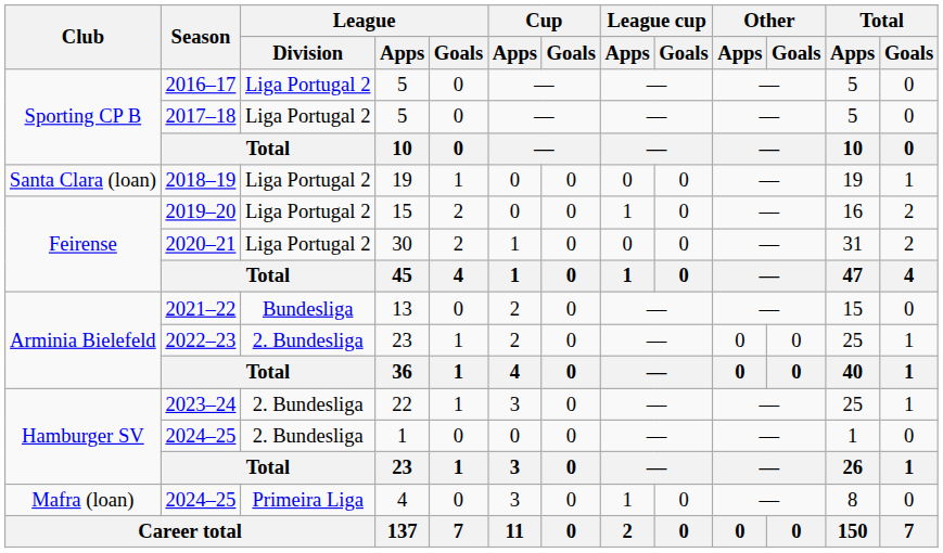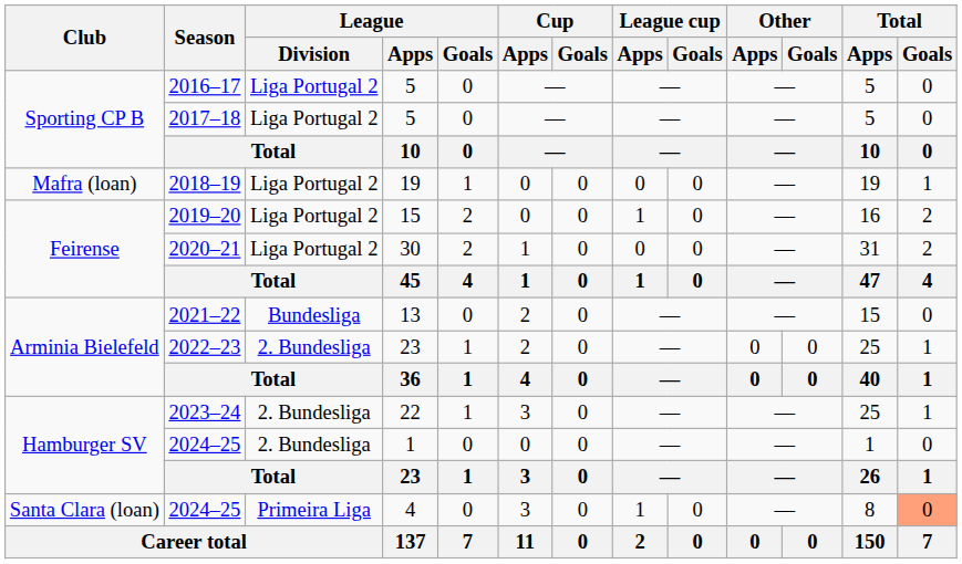2018–19 | Club: Santa Clara (loan) -> Mafra (loan)
2024–25 / 4 | Club: Mafra (loan) -> Santa Clara (loan)
2024–25 / 4 | Total / Goals: no background -> lightsalmon background
